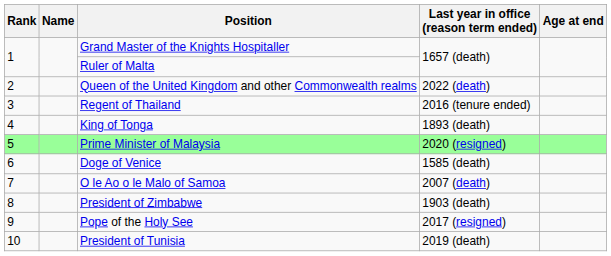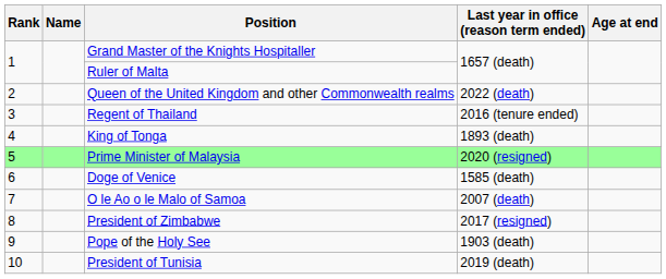President of Zimbabwe | Last year in office (reason term ended): 1903 (death) -> 2017 (resigned)
Pope of the Holy See | Last year in office (reason term ended): 2017 (resigned) -> 1903 (death)
